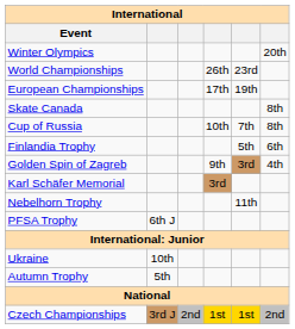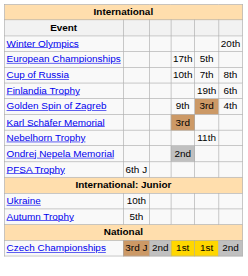- row: World Championships | 26th | 23rd
European Championships | column 5: 19th -> 5th
- row: Skate Canada | 8th
Finlandia Trophy | column 5: 5th -> 19th
+ row: Ondrej Nepela Memorial | 2nd
